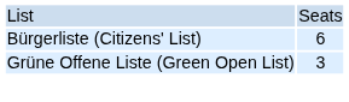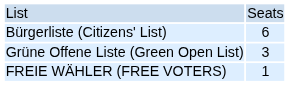+ row: FREIE WÄHLER (FREE VOTERS) | 1
